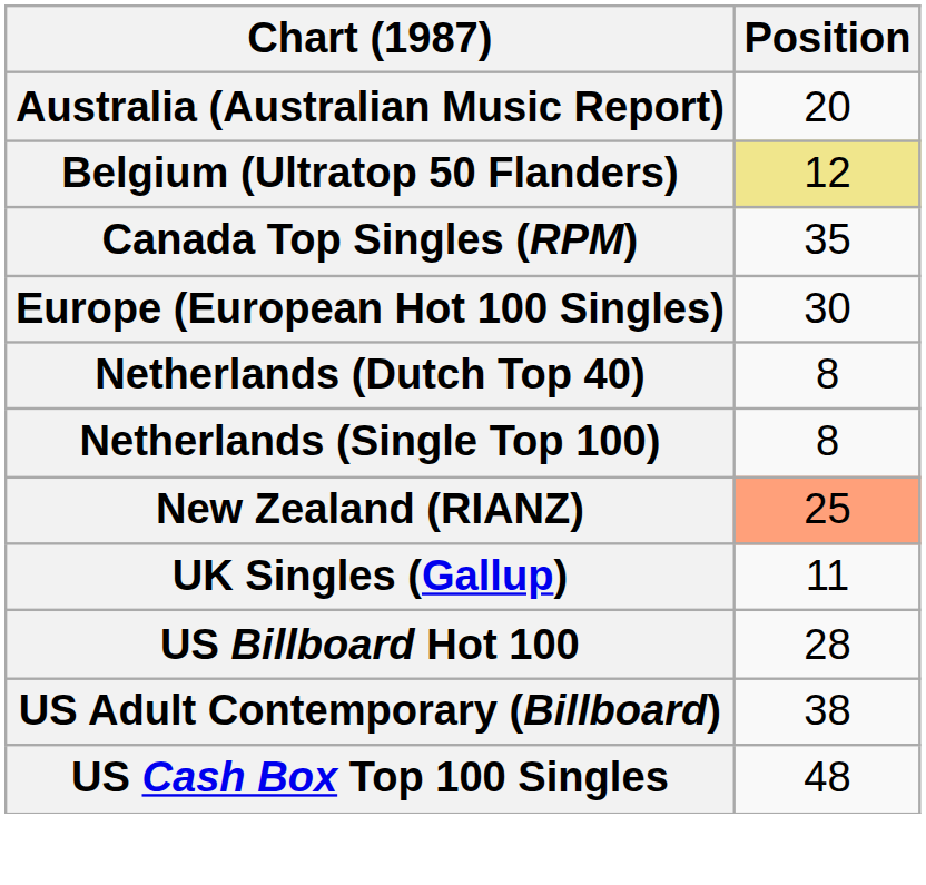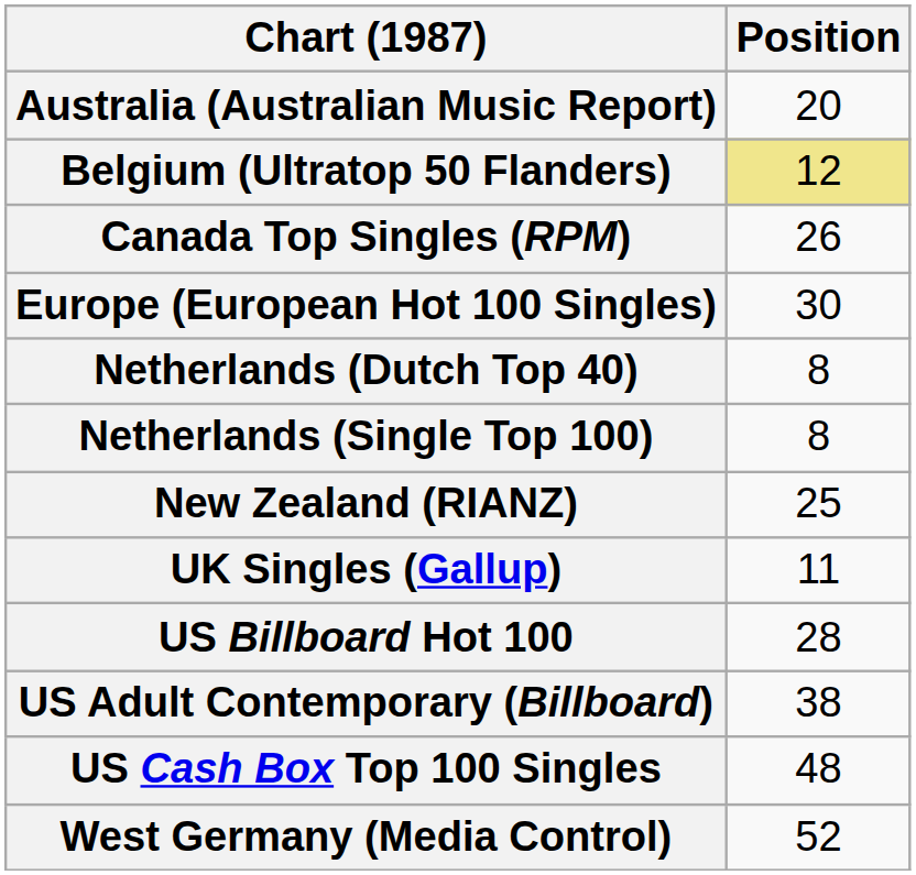Canada Top Singles (RPM) | Position: 35 -> 26
New Zealand (RIANZ) | Position: lightsalmon background -> no background
+ row: West Germany (Media Control) | 52
